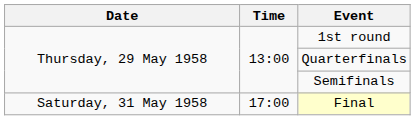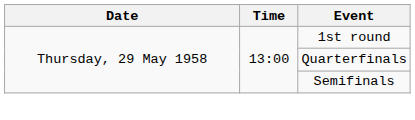- row: Saturday, 31 May 1958 | 17:00 | Final
